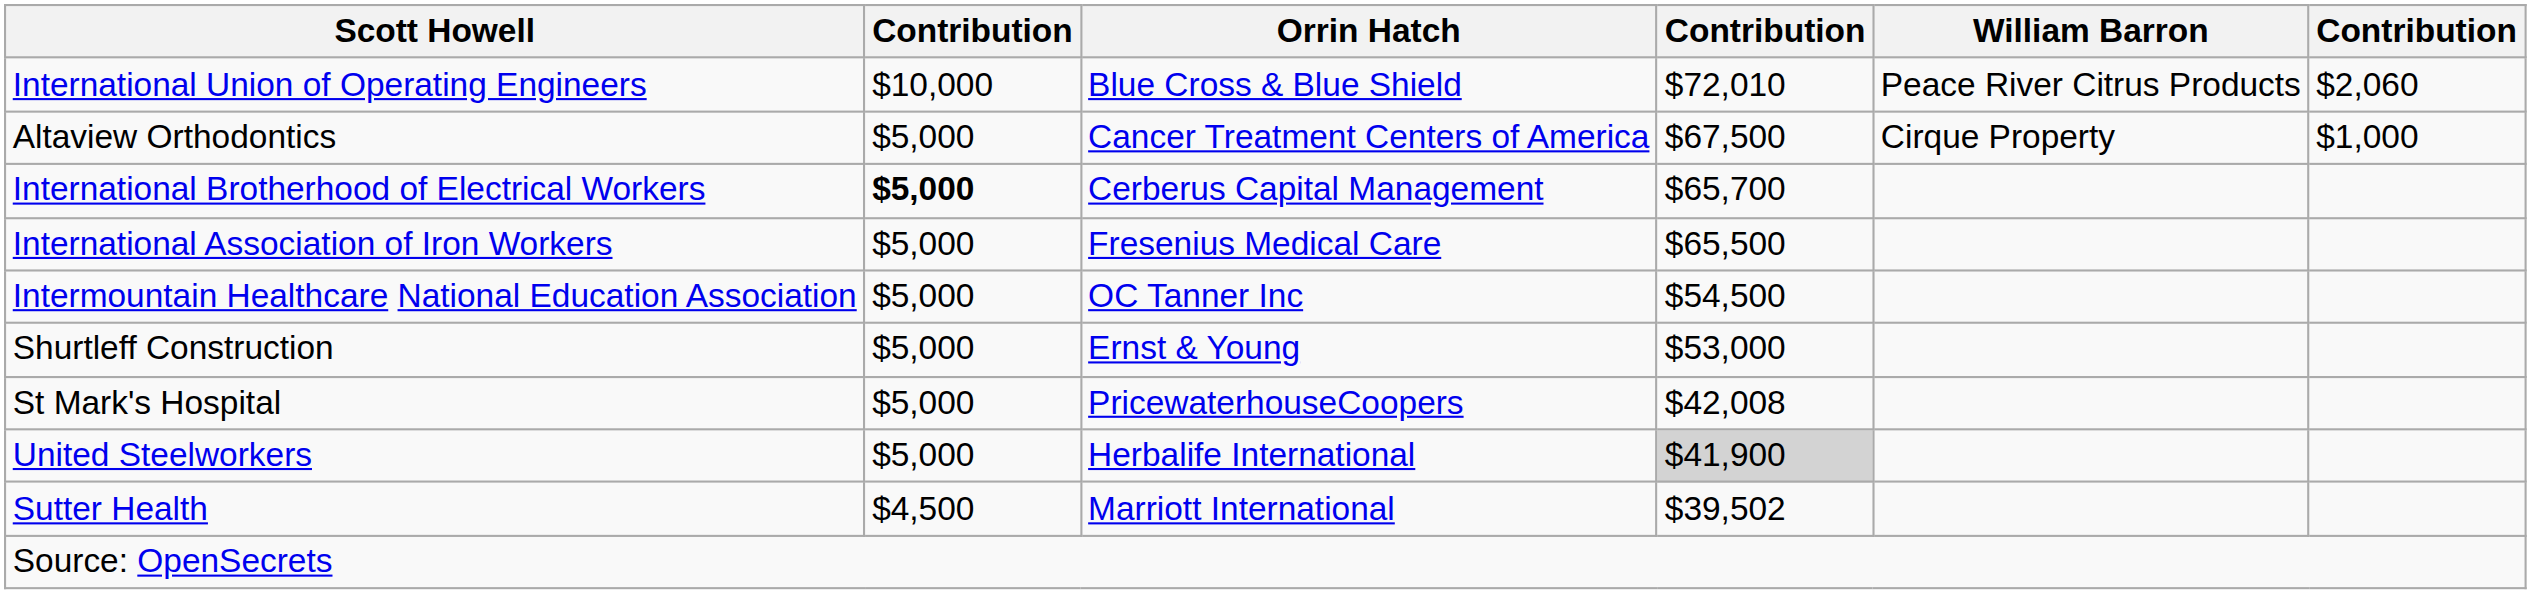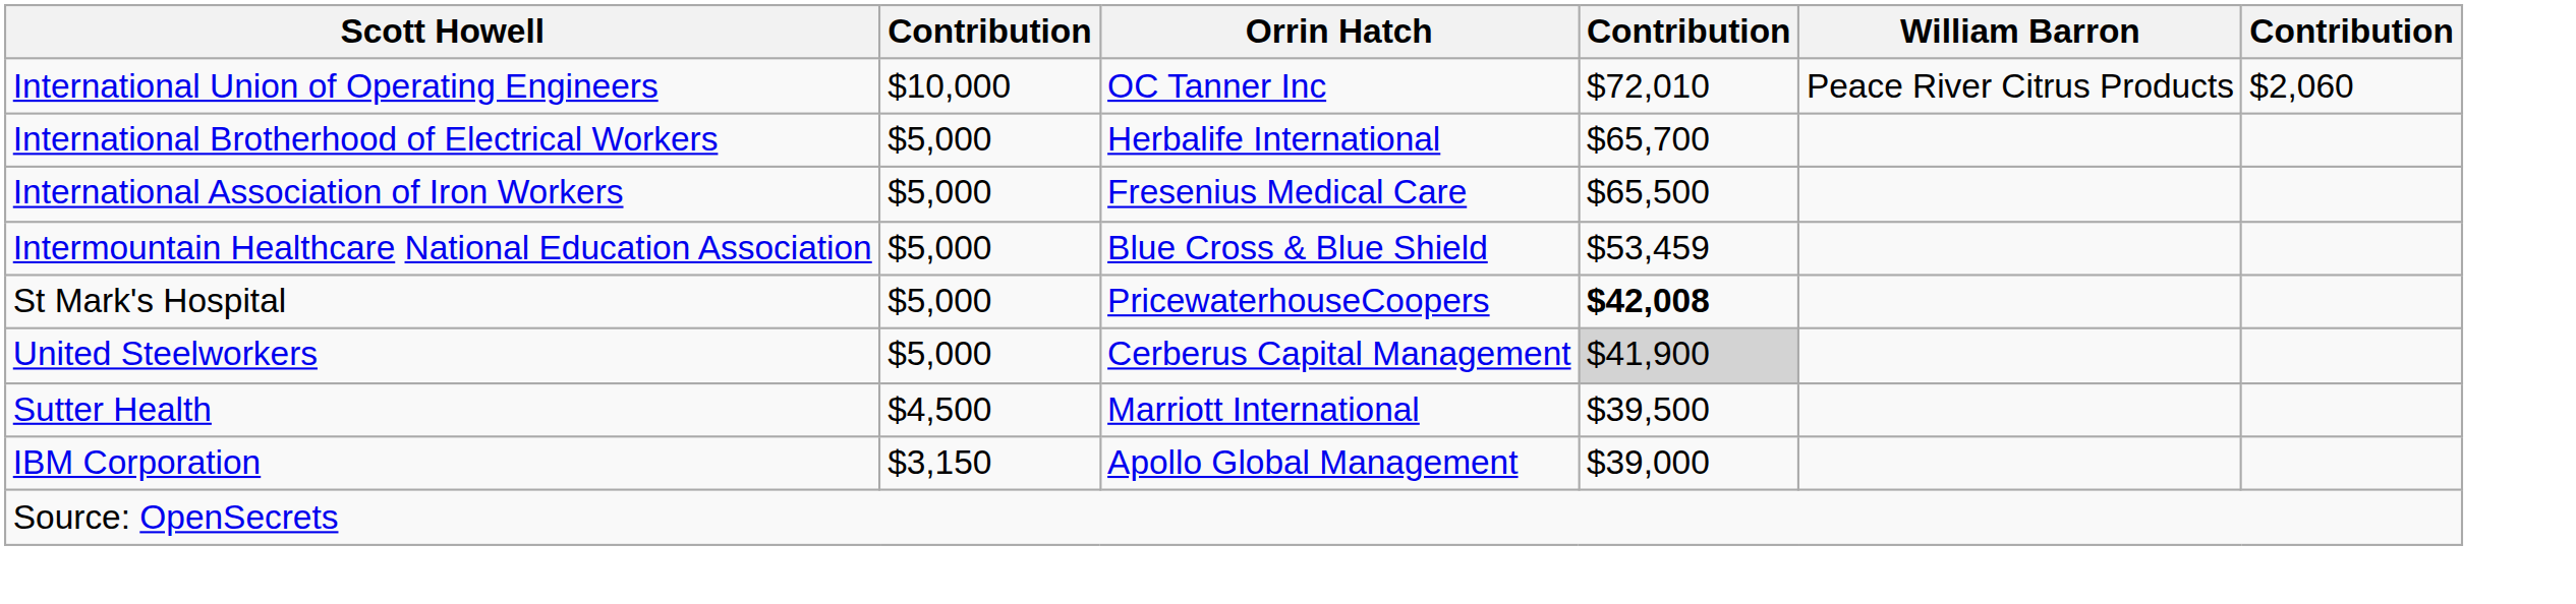International Union of Operating Engineers | Orrin Hatch: Blue Cross & Blue Shield -> OC Tanner Inc
- row: Altaview Orthodontics | $5,000 | Cancer Treatment Centers of America | $67,500 | Cirque Property | $1,000
International Brotherhood of Electrical Workers | column 2: bold -> normal
International Brotherhood of Electrical Workers | Orrin Hatch: Cerberus Capital Management -> Herbalife International
Intermountain Healthcare National Education Association | Orrin Hatch: OC Tanner Inc -> Blue Cross & Blue Shield
Intermountain Healthcare National Education Association | column 4: $54,500 -> $53,459
- row: Shurtleff Construction | $5,000 | Ernst & Young | $53,000
St Mark's Hospital | column 4: normal -> bold
United Steelworkers | Orrin Hatch: Herbalife International -> Cerberus Capital Management
Sutter Health | column 4: $39,502 -> $39,500
+ row: IBM Corporation | $3,150 | Apollo Global Management | $39,000
